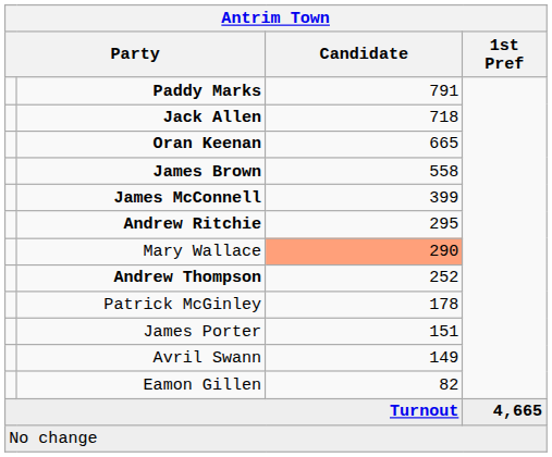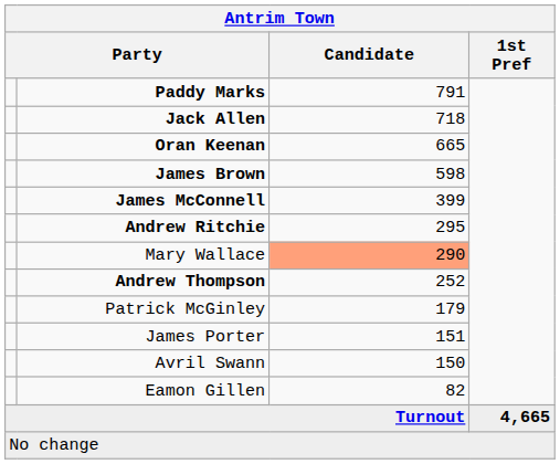James Brown | Candidate: 558 -> 598
Patrick McGinley | Candidate: 178 -> 179
Avril Swann | Candidate: 149 -> 150
